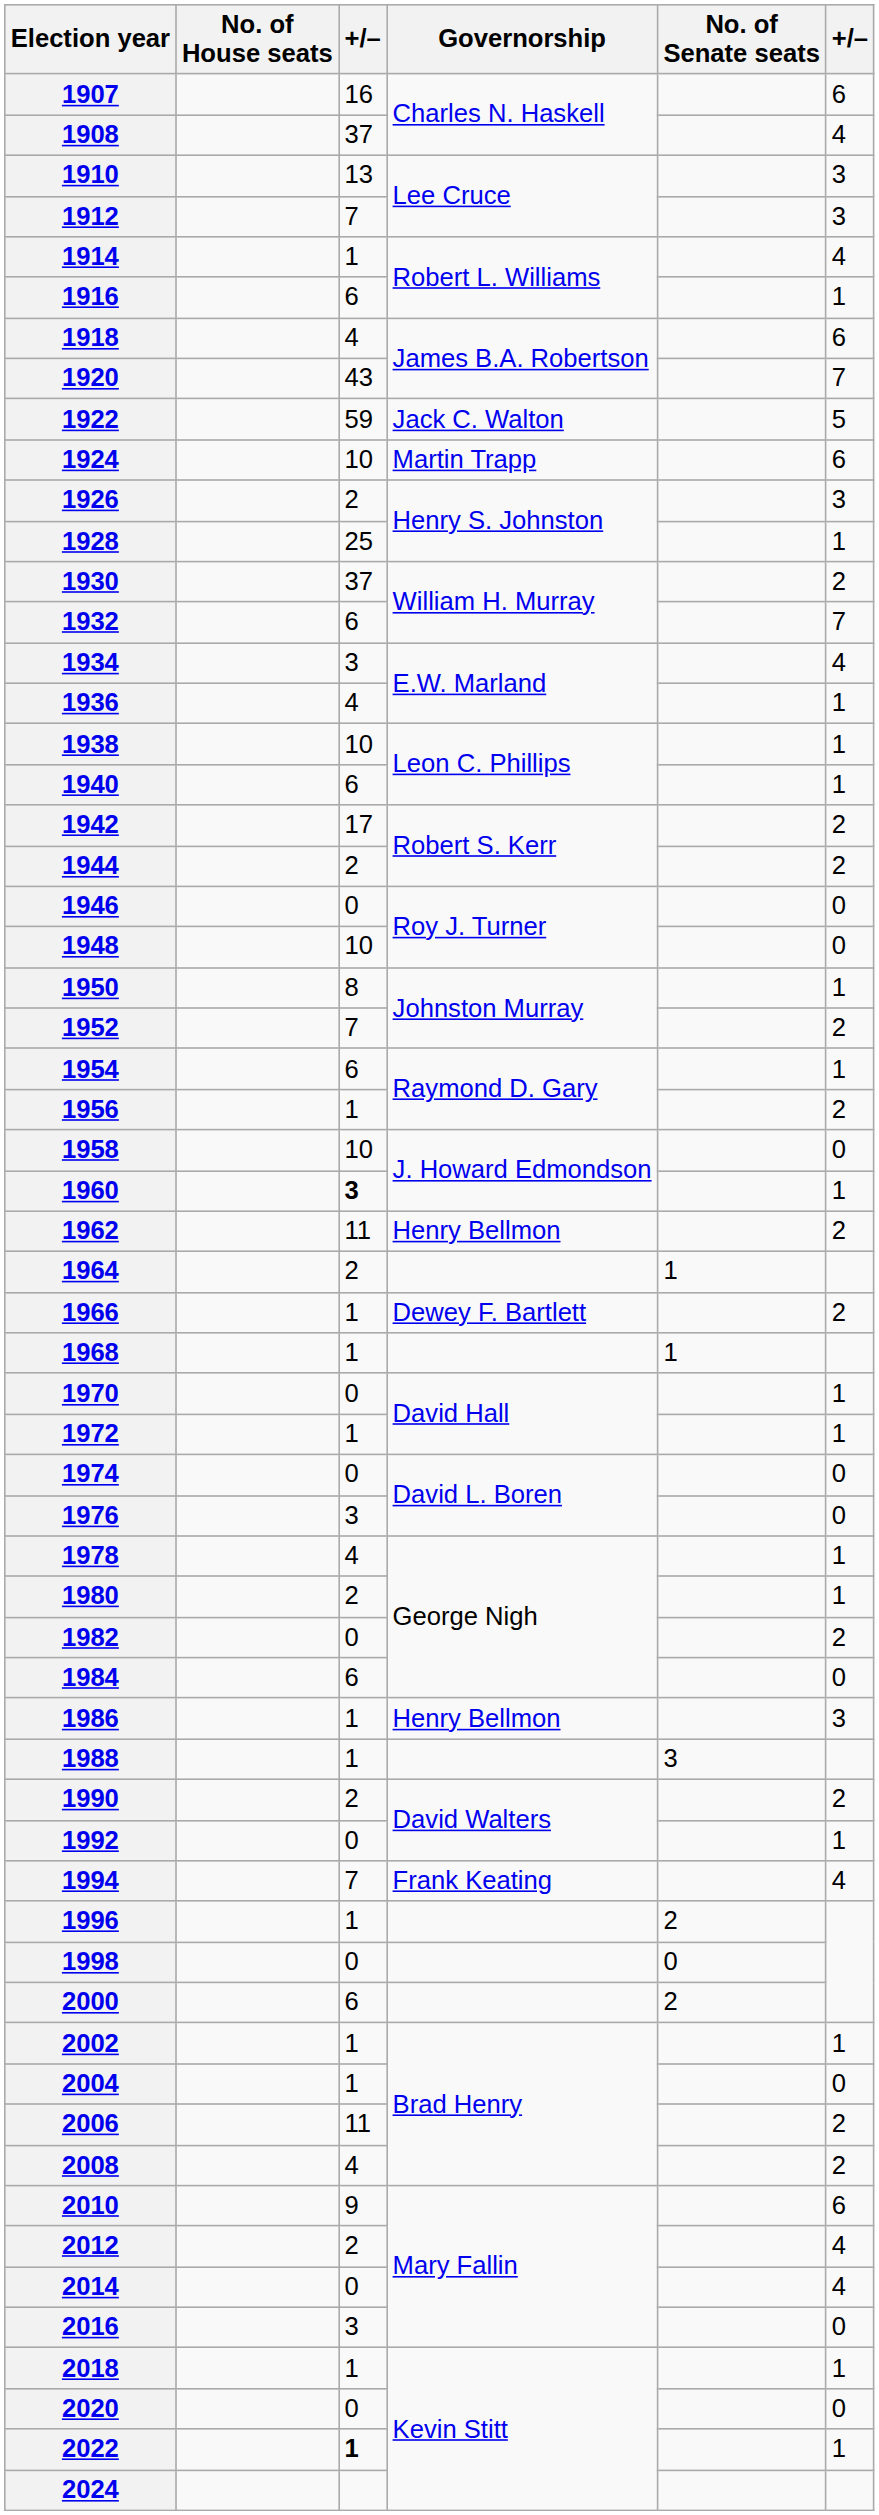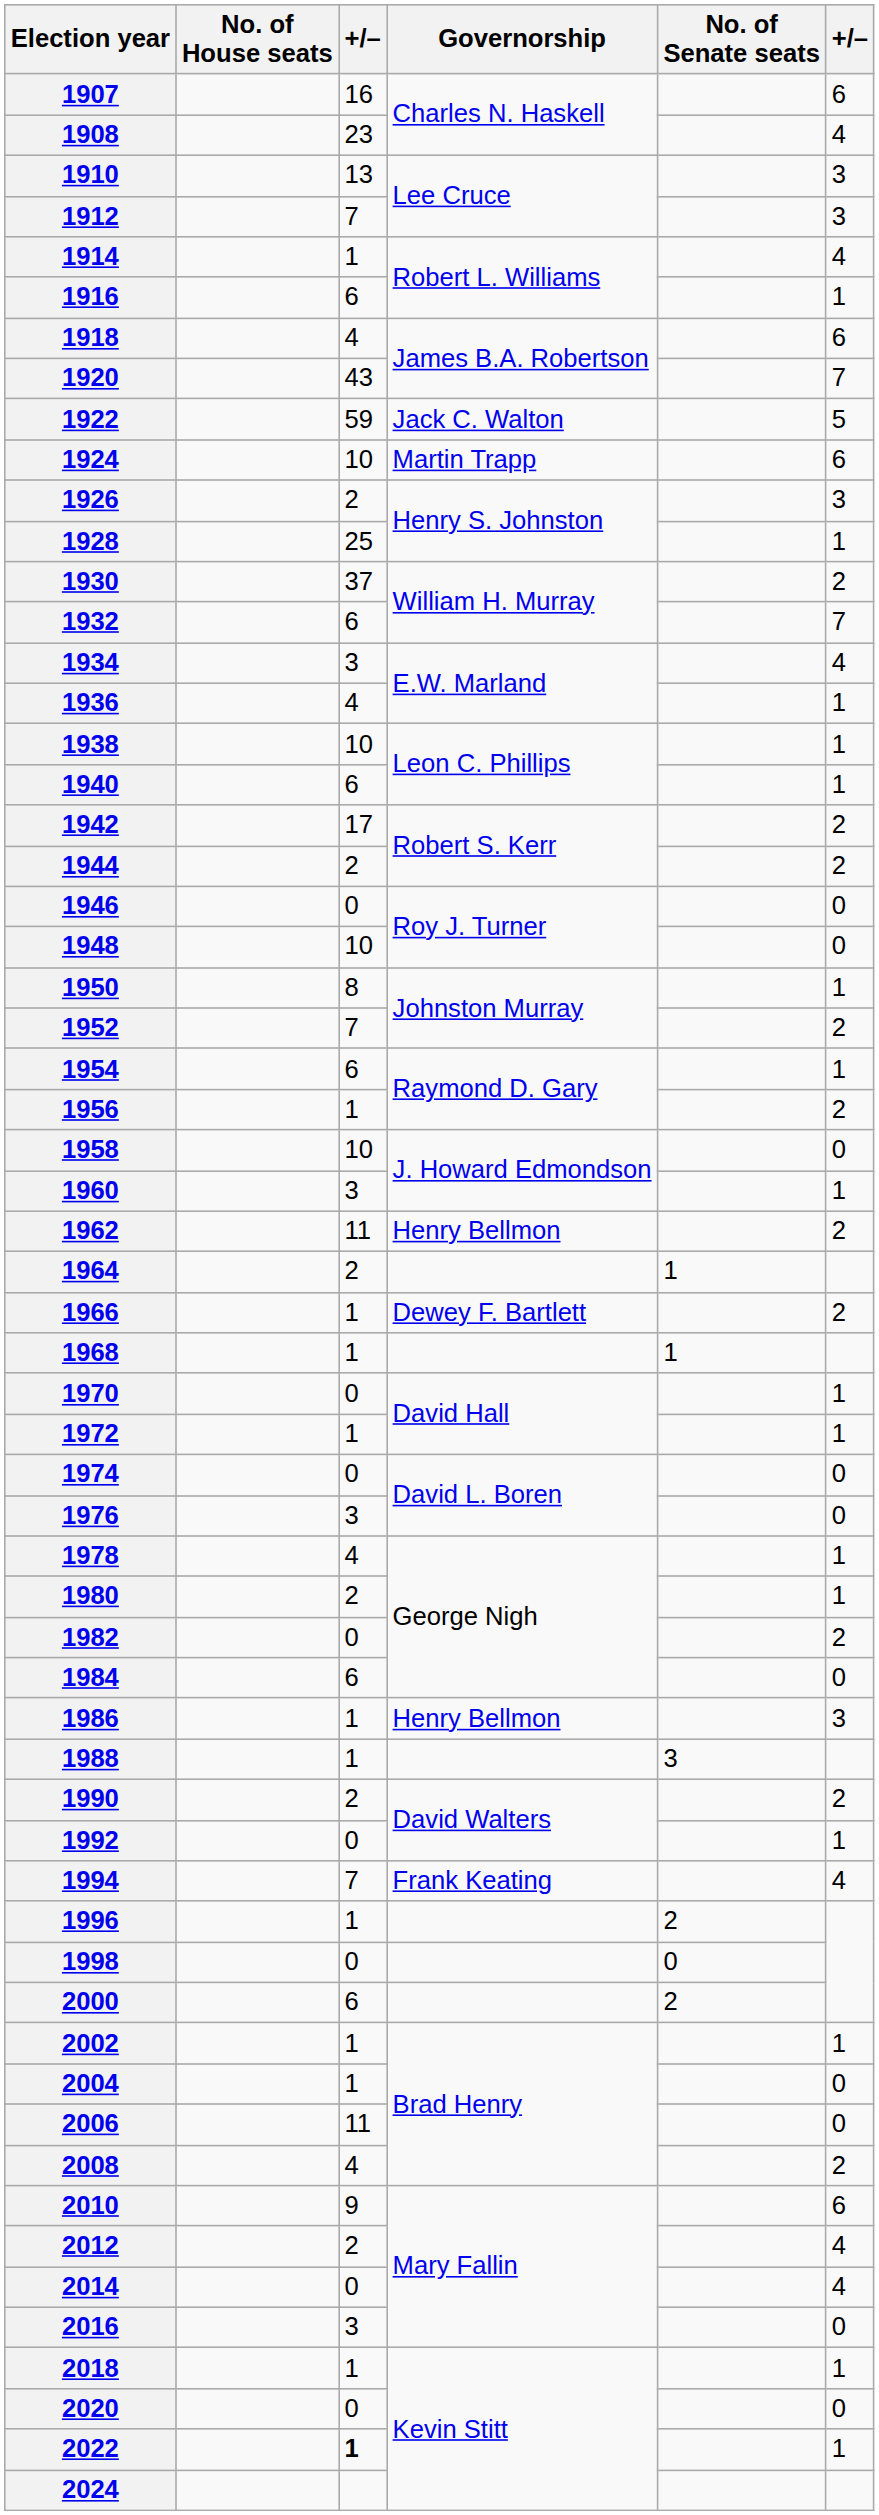1908 | column 3: 37 -> 23
1960 | column 3: bold -> normal
2006 | column 6: 2 -> 0
